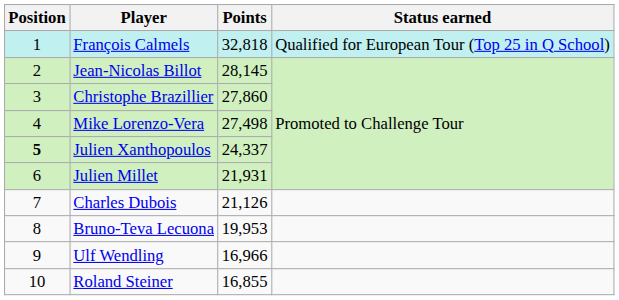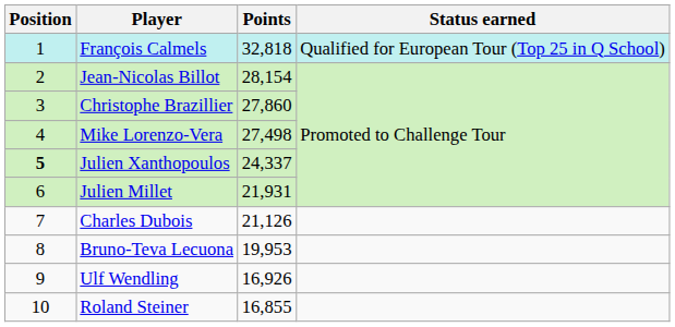Jean-Nicolas Billot | Points: 28,145 -> 28,154
Ulf Wendling | Points: 16,966 -> 16,926
